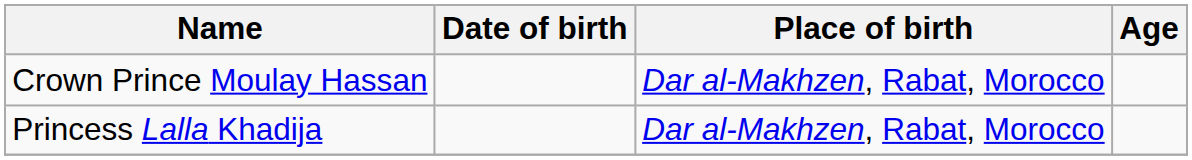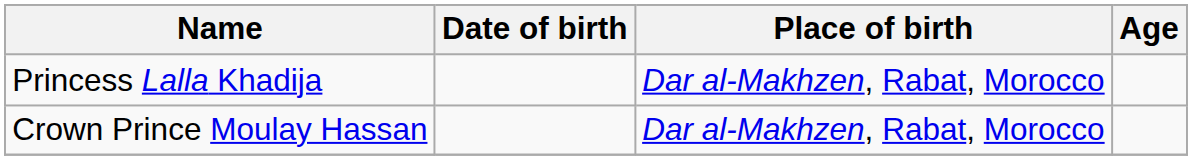rows swapped: Crown Prince Moulay Hassan <-> Princess Lalla Khadija
